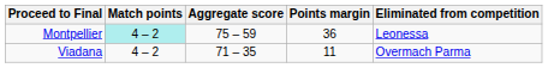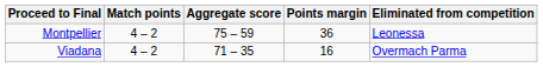Montpellier | Match points: paleturquoise background -> no background
Viadana | Points margin: 11 -> 16
